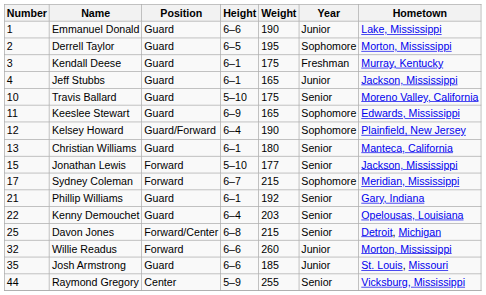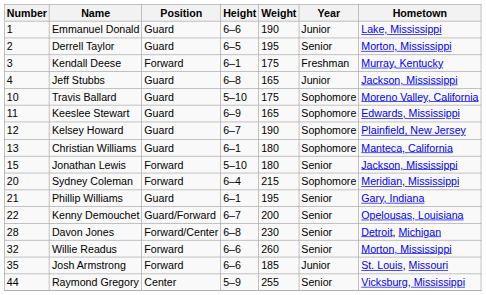Derrell Taylor | Year: Sophomore -> Senior
Kendall Deese | Position: Guard -> Forward
Jeff Stubbs | Height: 6–1 -> 6–8
Travis Ballard | Year: Senior -> Sophomore
Kelsey Howard | Position: Guard/Forward -> Guard
Kelsey Howard | Height: 6–4 -> 6–7
Christian Williams | Year: Senior -> Sophomore
Jonathan Lewis | Weight: 177 -> 180
Sydney Coleman | Number: 17 -> 20
Sydney Coleman | Height: 6–7 -> 6–4
Phillip Williams | Weight: 192 -> 195
Kenny Demouchet | Position: Guard -> Guard/Forward
Kenny Demouchet | Height: 6–4 -> 6–7
Kenny Demouchet | Weight: 203 -> 200
Davon Jones | Number: 25 -> 28
Davon Jones | Weight: 215 -> 230
Willie Readus | Year: Junior -> Senior
Josh Armstrong | Position: Guard -> Forward
